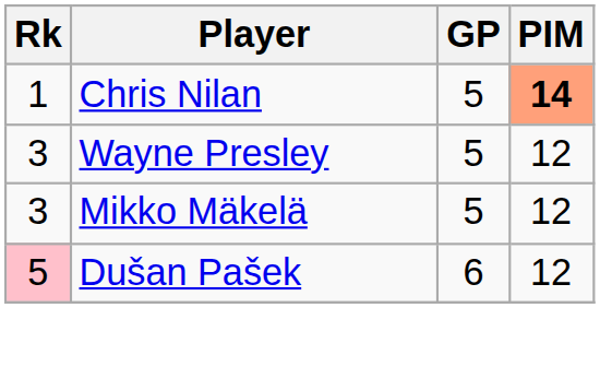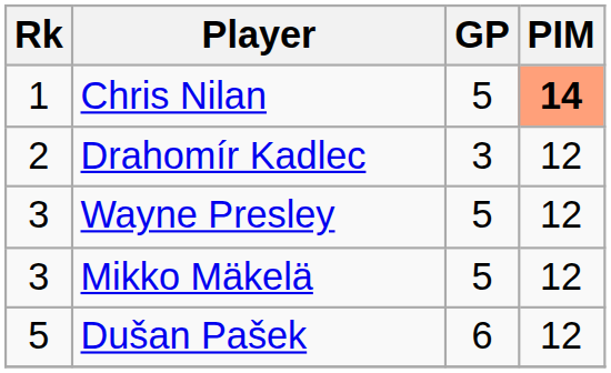+ row: 2 | Drahomír Kadlec | 3 | 12
Dušan Pašek | Rk: pink background -> no background
